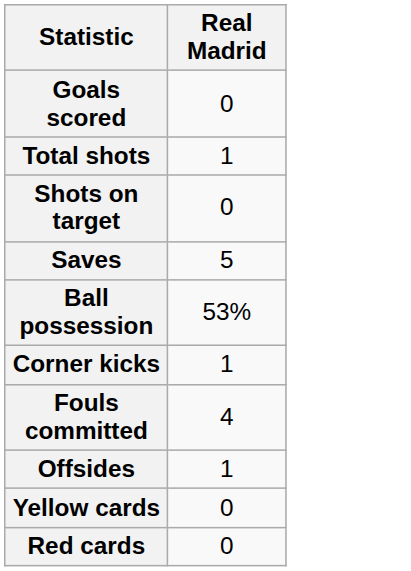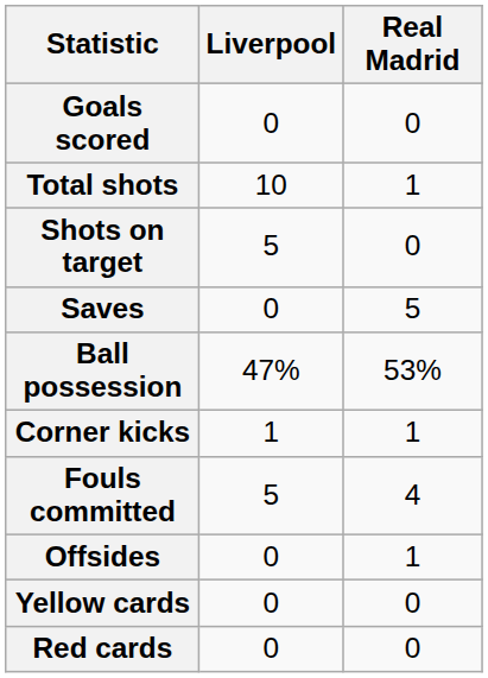+ column: Liverpool | 0 | 10 | 5 | 0 | 47% | 1 | 5 | 0 | 0 | 0
